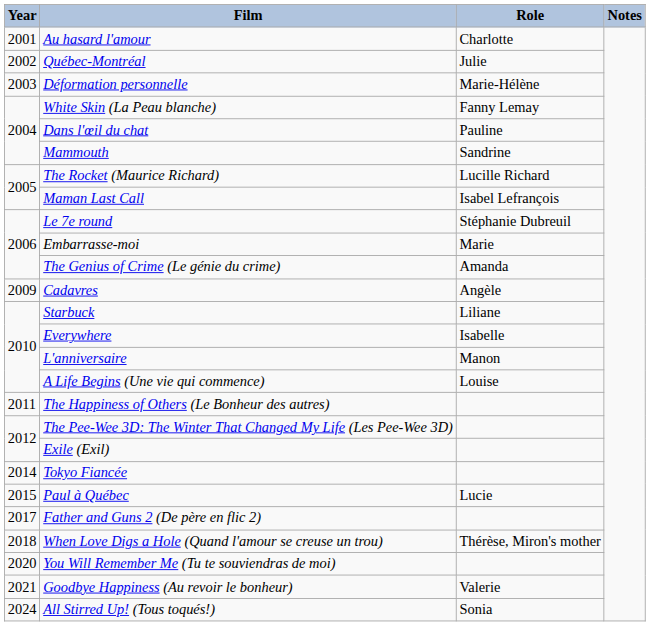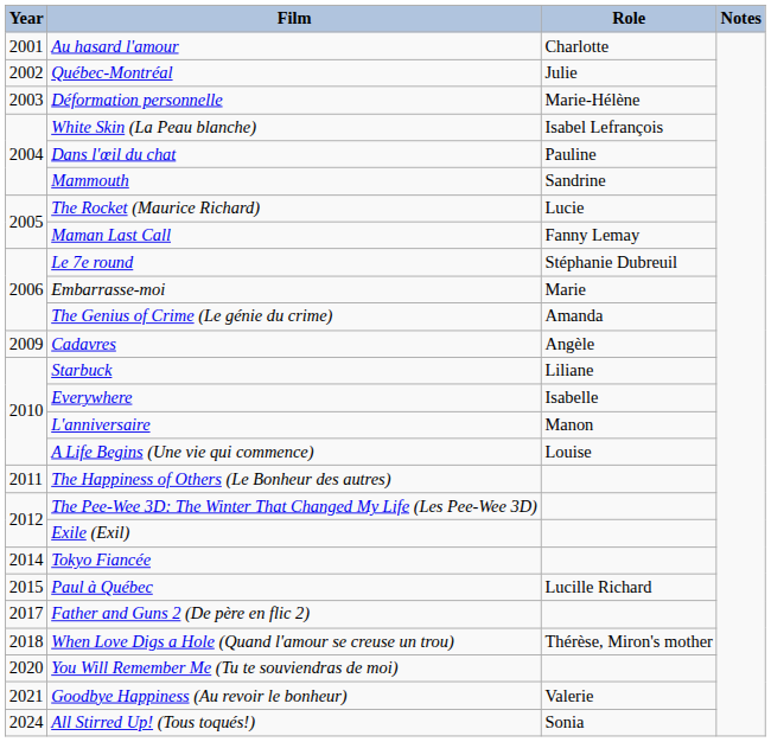White Skin (La Peau blanche) | Role: Fanny Lemay -> Isabel Lefrançois
The Rocket (Maurice Richard) | Role: Lucille Richard -> Lucie
Maman Last Call | Role: Isabel Lefrançois -> Fanny Lemay
Paul à Québec | Role: Lucie -> Lucille Richard
